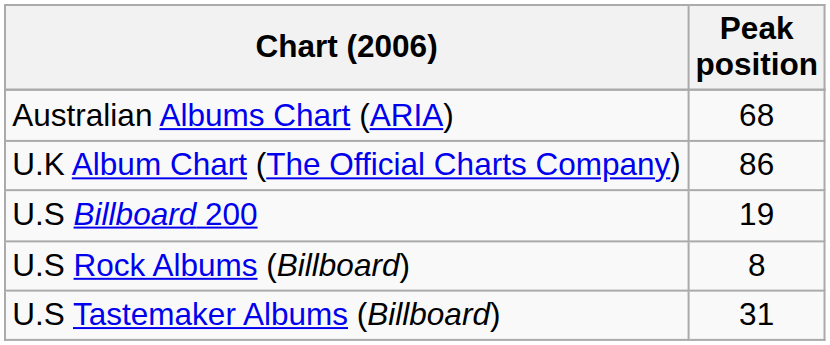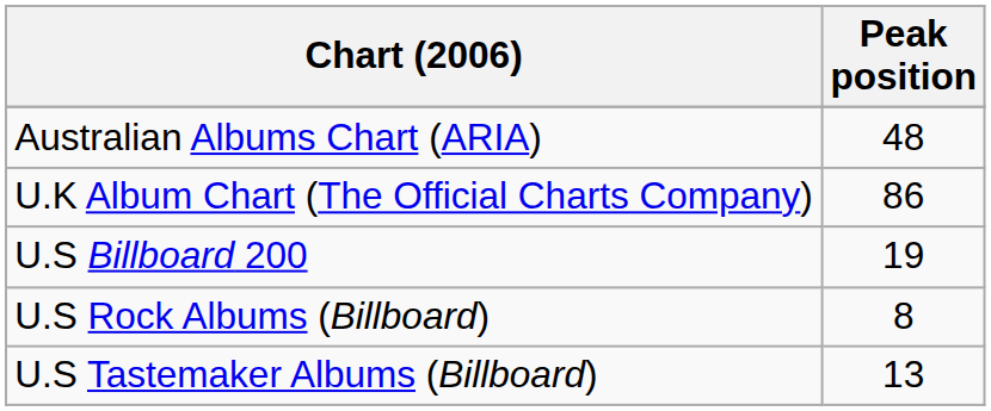Australian Albums Chart (ARIA) | Peak position: 68 -> 48
U.S Tastemaker Albums (Billboard) | Peak position: 31 -> 13
